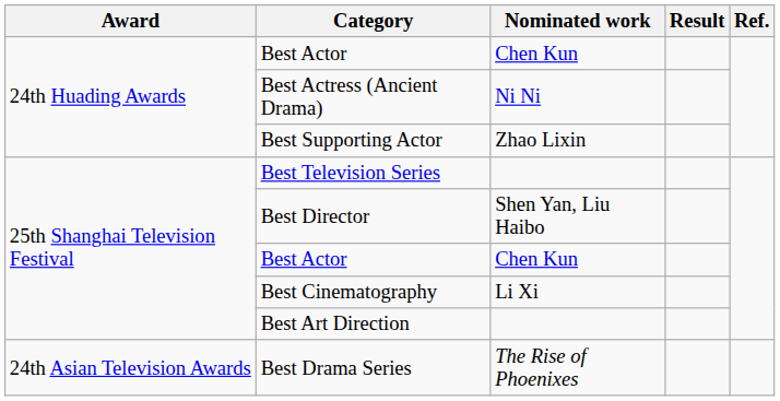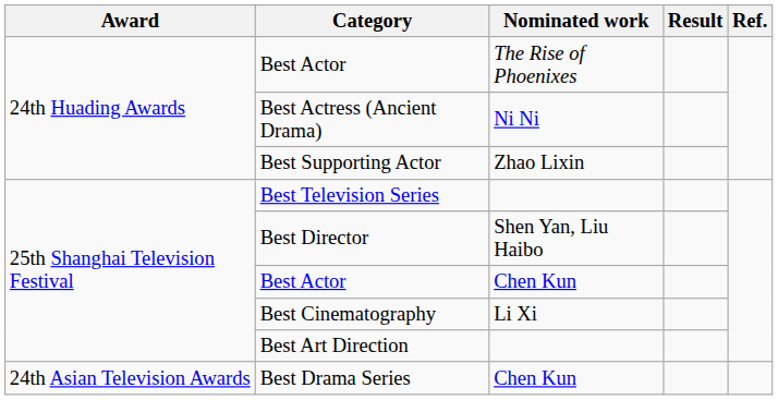24th Huading Awards / Best Actor | Nominated work: Chen Kun -> The Rise of Phoenixes
Best Drama Series | Nominated work: The Rise of Phoenixes -> Chen Kun
